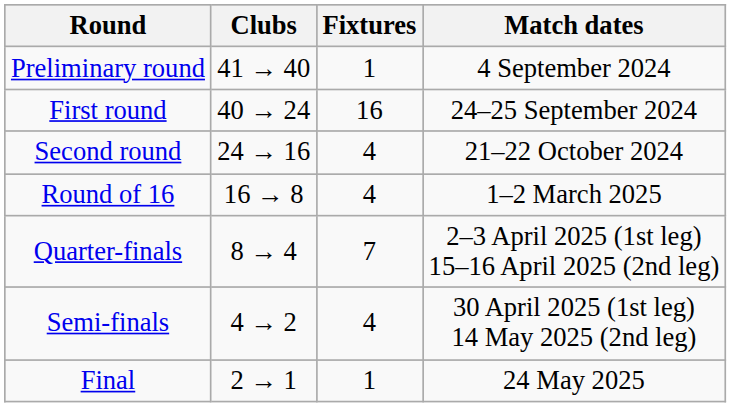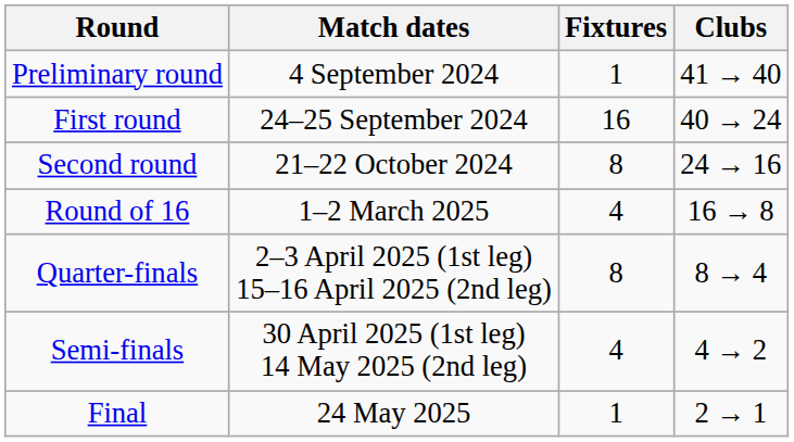columns swapped: Match dates <-> Clubs
Second round | Fixtures: 4 -> 8
Quarter-finals | Fixtures: 7 -> 8
